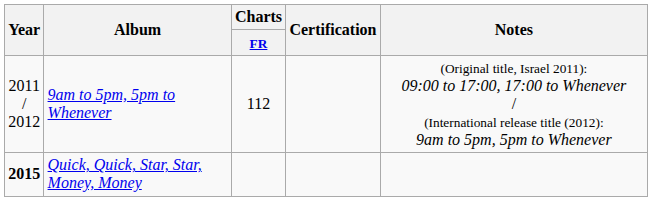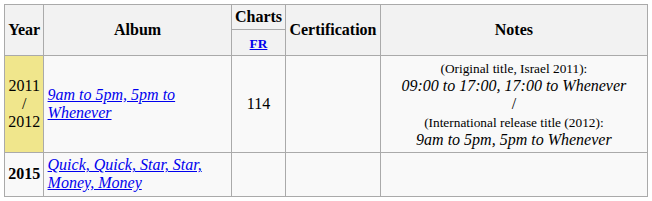9am to 5pm, 5pm to Whenever | Year: no background -> khaki background
9am to 5pm, 5pm to Whenever | Charts / FR: 112 -> 114
